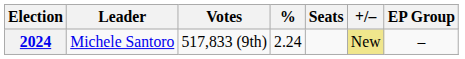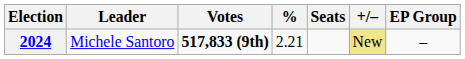2024 | Votes: normal -> bold
2024 | %: 2.24 -> 2.21
